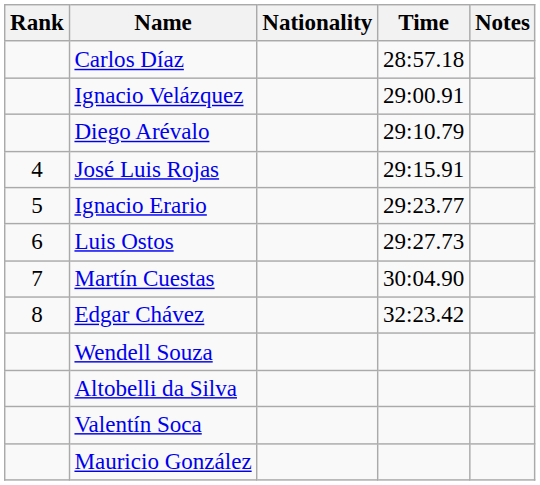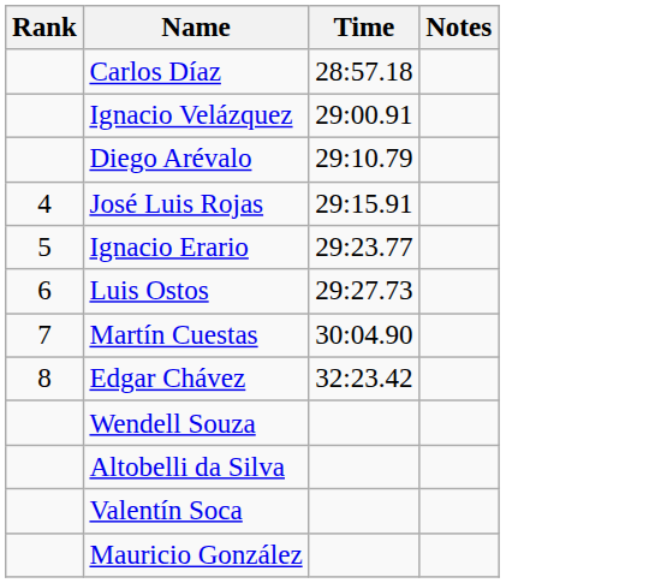- column: Nationality
